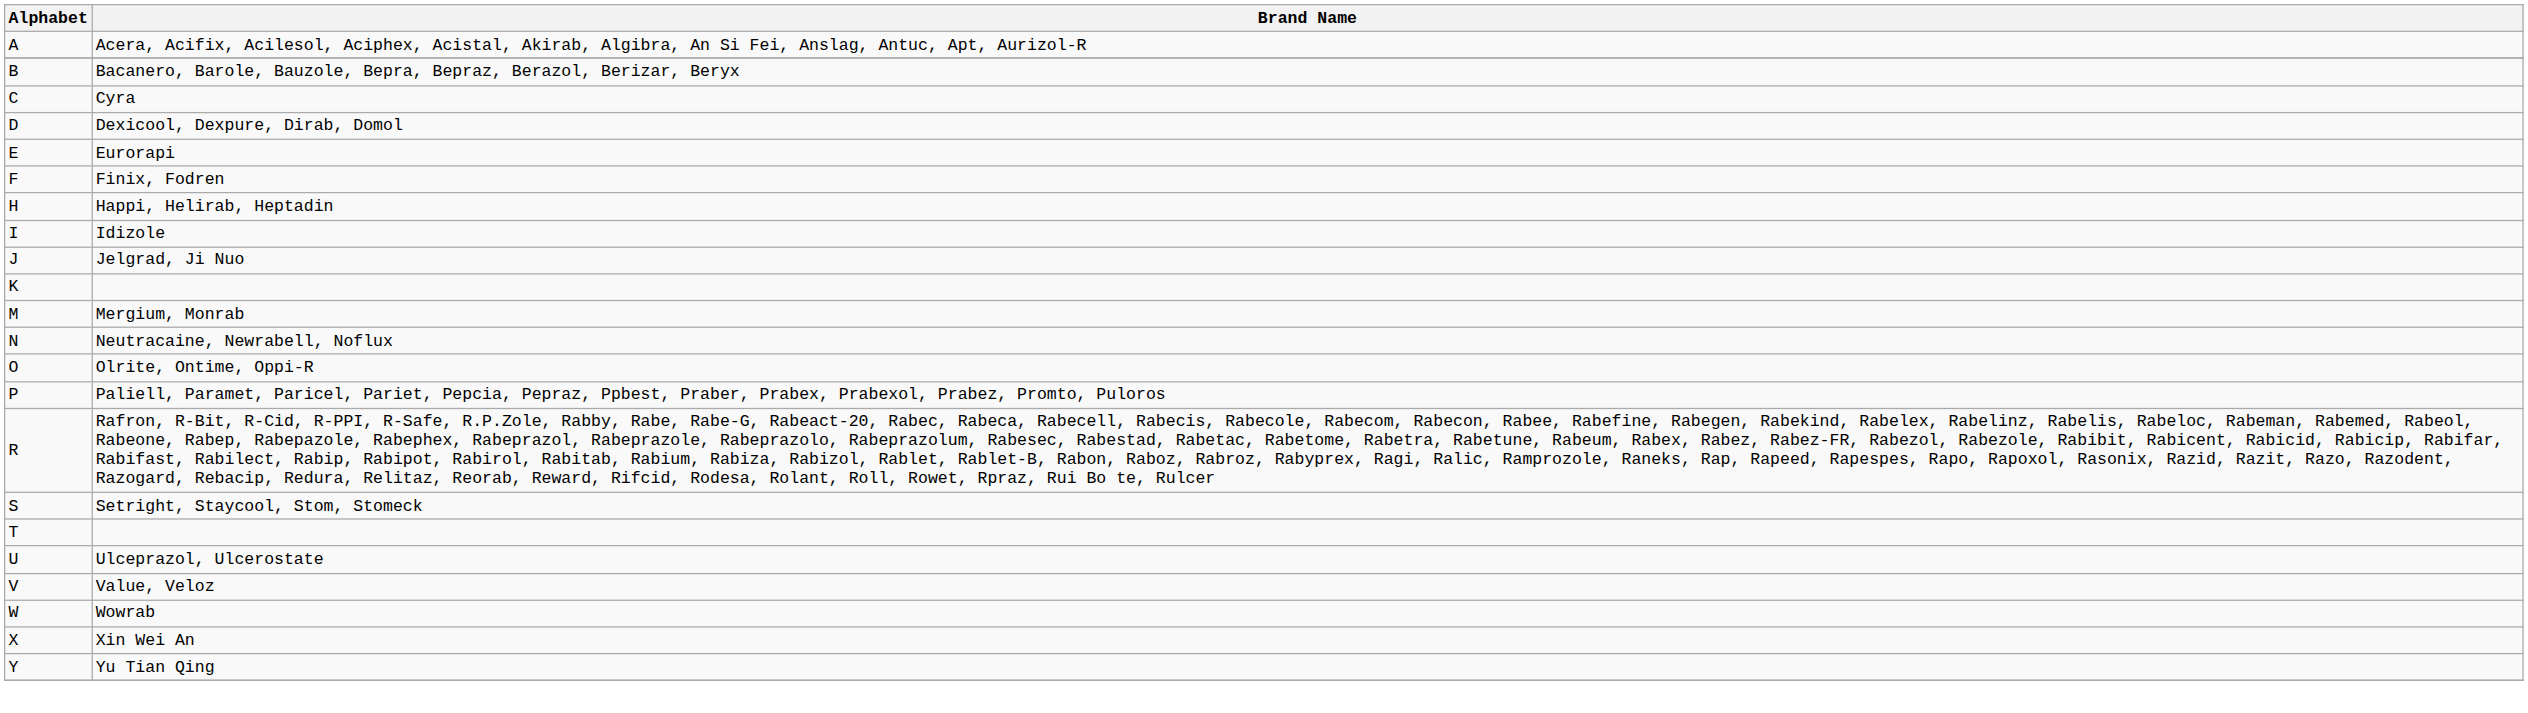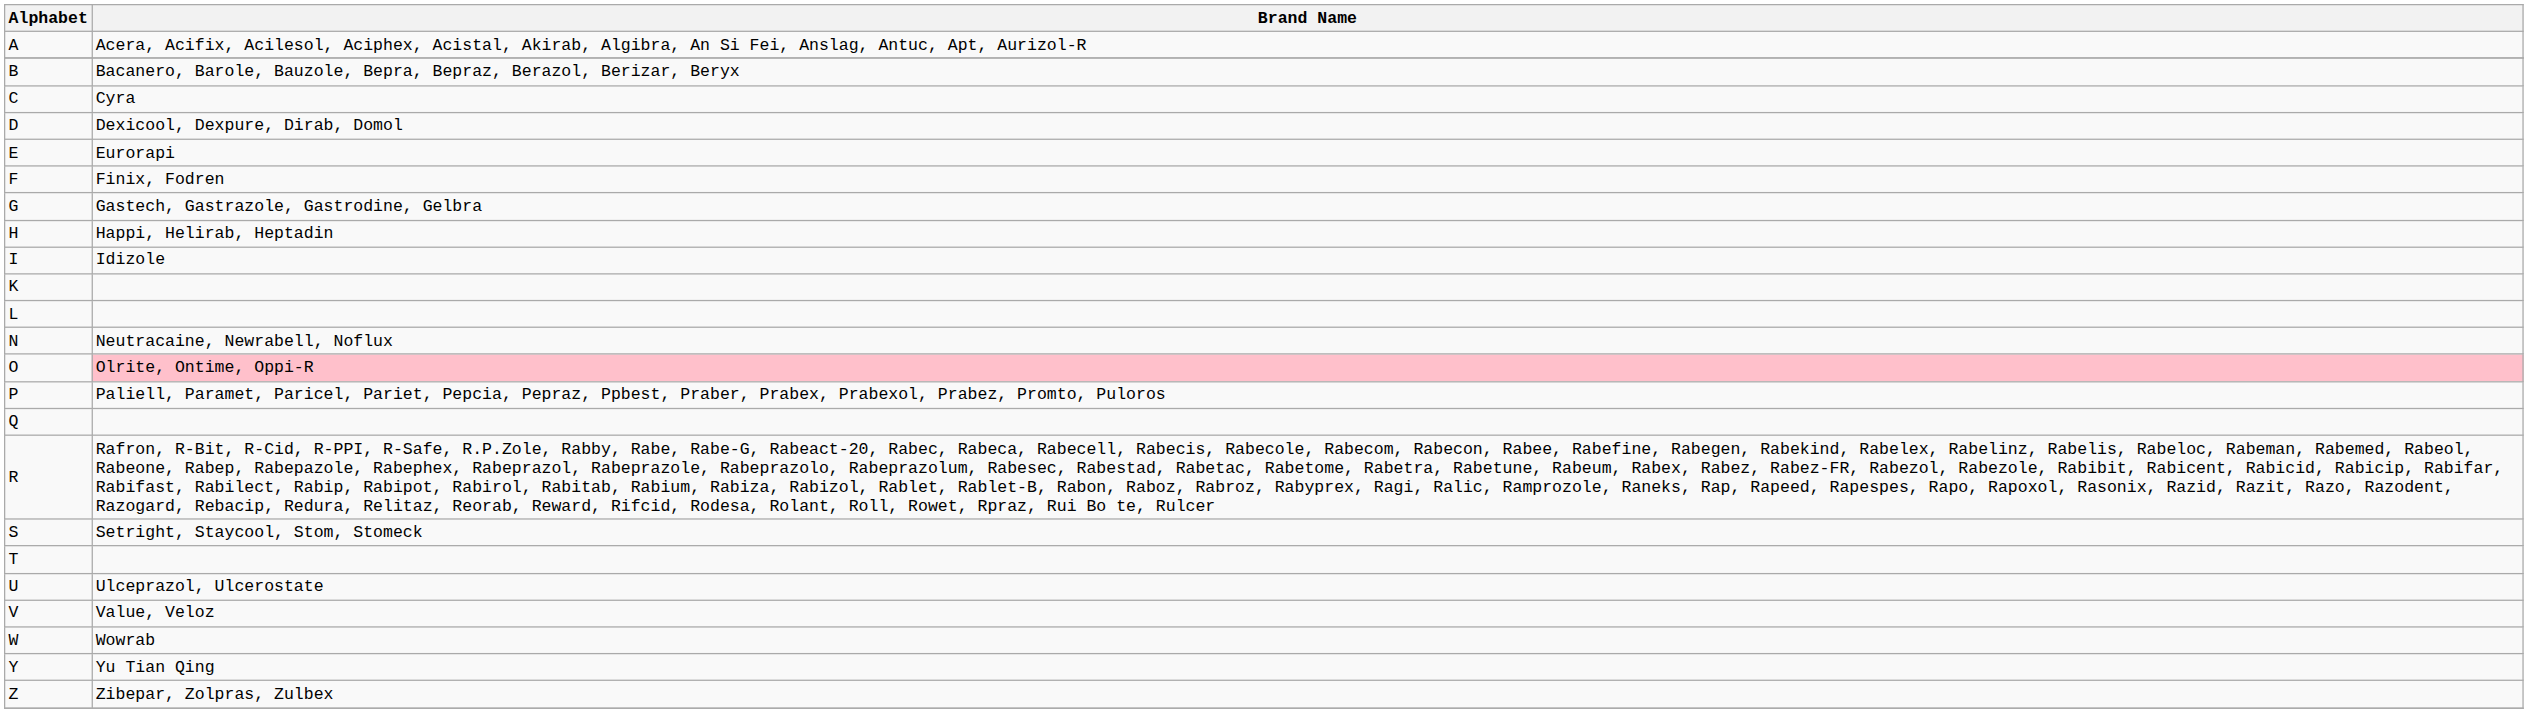+ row: G | Gastech, Gastrazole, Gastrodine, Gelbra
- row: J | Jelgrad, Ji Nuo
+ row: L
- row: M | Mergium, Monrab
O | Brand Name: no background -> pink background
+ row: Q
- row: X | Xin Wei An
+ row: Z | Zibepar, Zolpras, Zulbex
